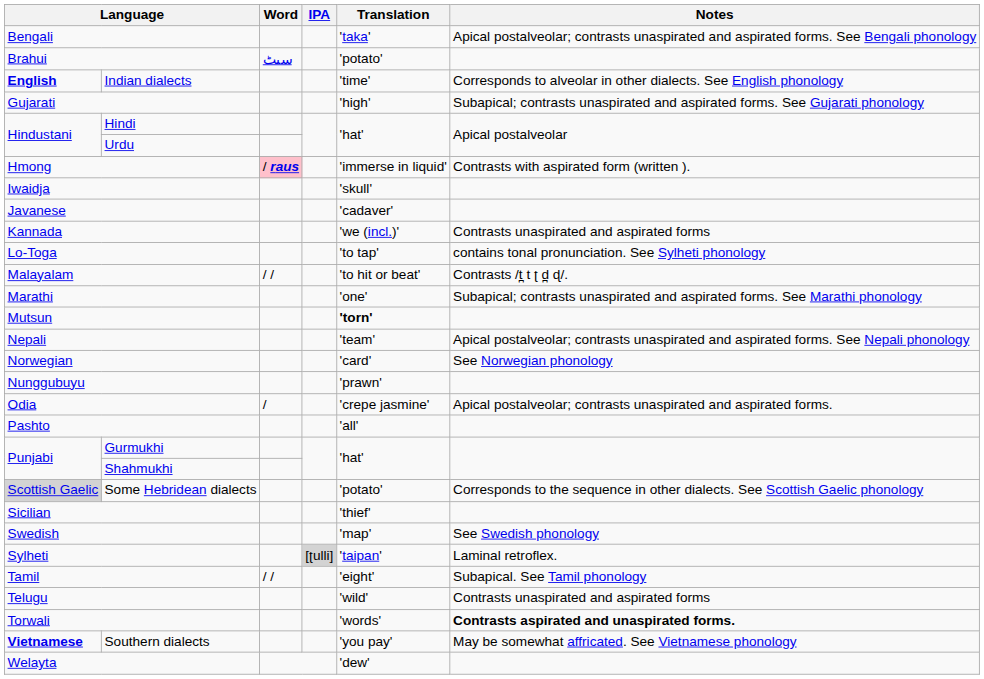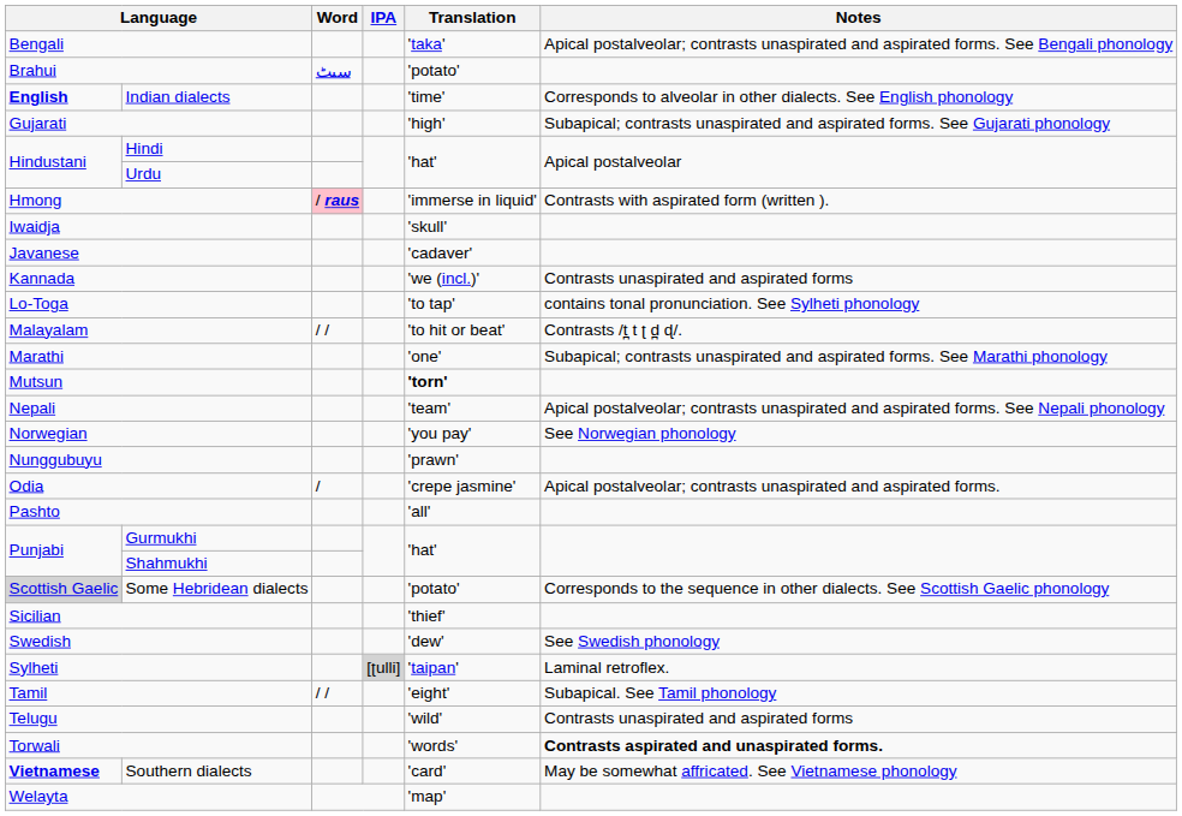Norwegian | Translation: 'card' -> 'you pay'
Swedish | Translation: 'map' -> 'dew'
Southern dialects | Translation: 'you pay' -> 'card'
Welayta | Translation: 'dew' -> 'map'
